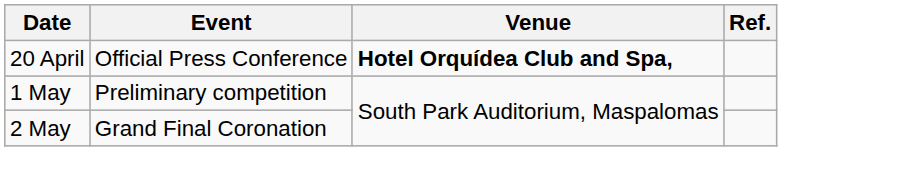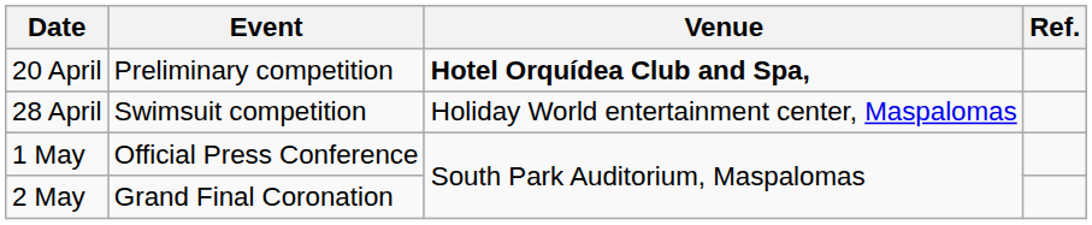20 April | Event: Official Press Conference -> Preliminary competition
+ row: 28 April | Swimsuit competition | Holiday World entertainment center, Maspalomas
1 May | Event: Preliminary competition -> Official Press Conference
